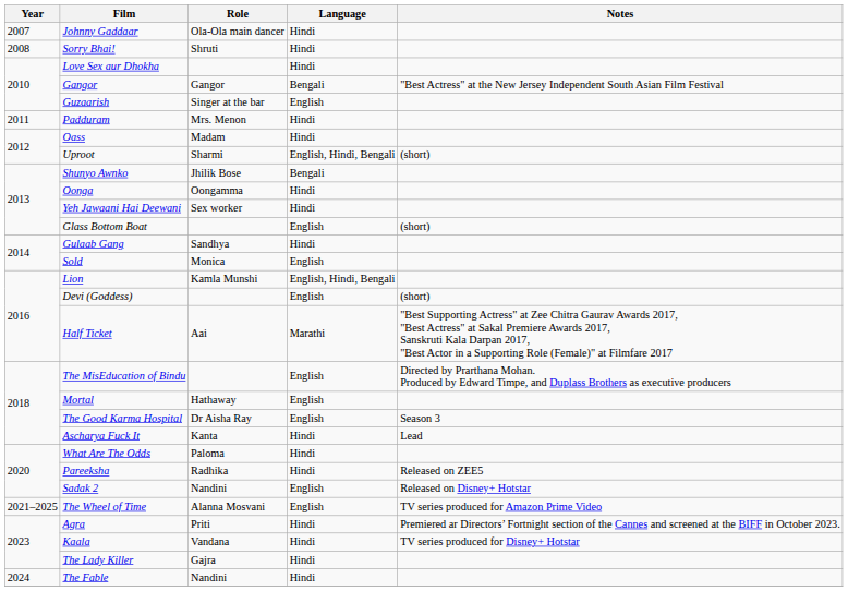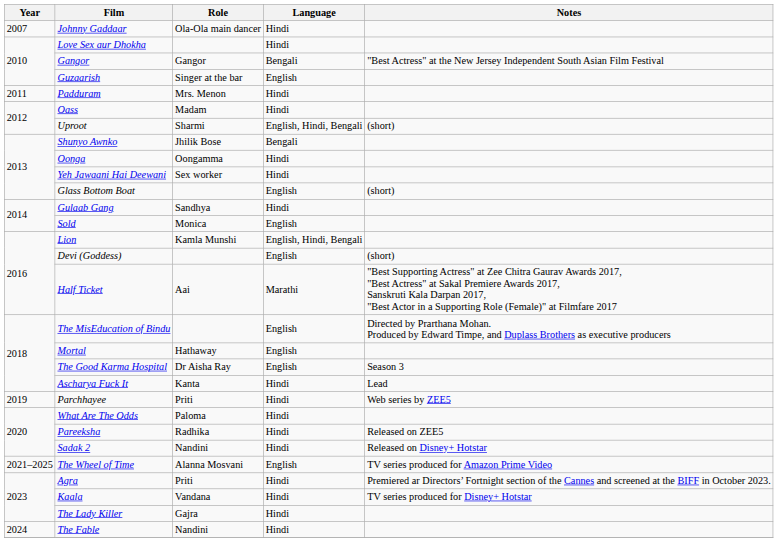- row: 2008 | Sorry Bhai! | Shruti | Hindi
+ row: 2019 | Parchhayee | Priti | Hindi | Web series by ZEE5
Sadak 2 | Language: English -> Hindi
